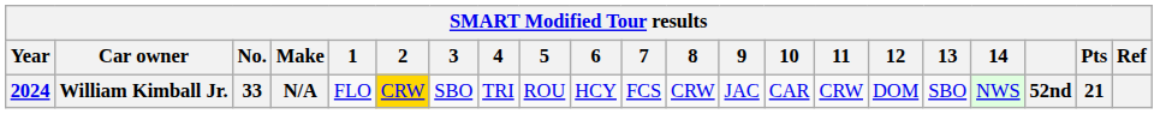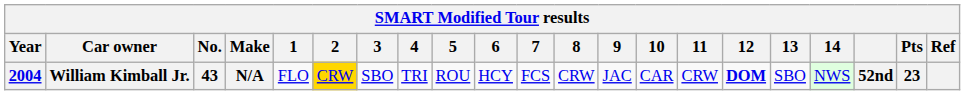William Kimball Jr. | Year: 2024 -> 2004
William Kimball Jr. | No.: 33 -> 43
William Kimball Jr. | 12: normal -> bold
William Kimball Jr. | Pts: 21 -> 23
